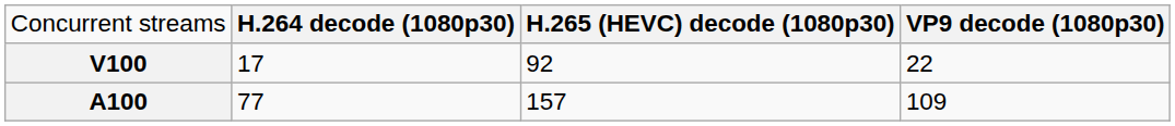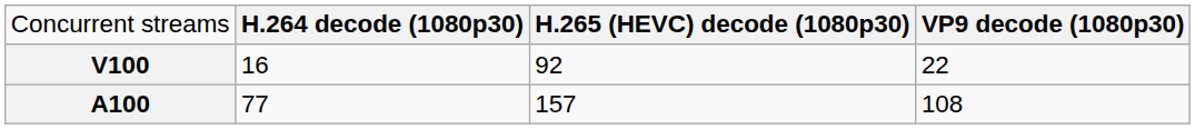V100 | column 2: 17 -> 16
A100 | column 4: 109 -> 108
